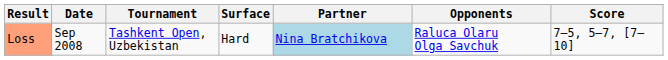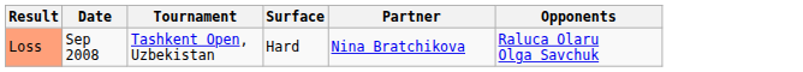- column: Score | 7–5, 5–7, [7–10]
Loss | Partner: lightblue background -> no background
